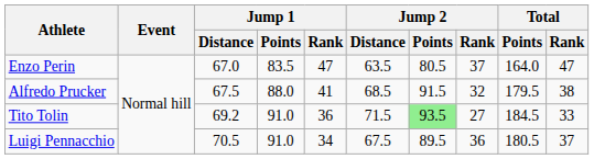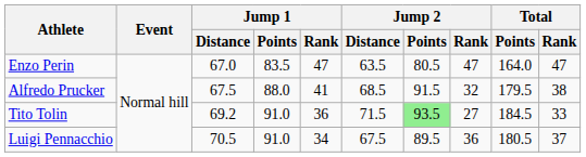Enzo Perin | Jump 2 / Rank: 37 -> 47
